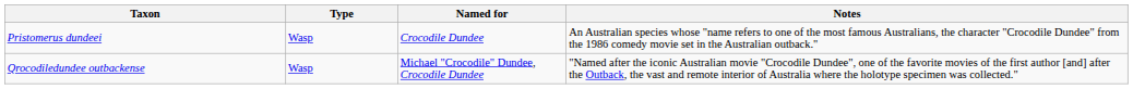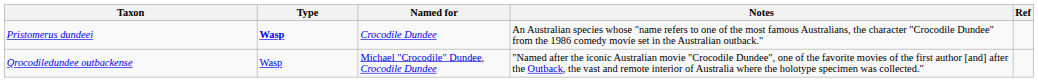+ column: Ref
Pristomerus dundeei | Type: normal -> bold
